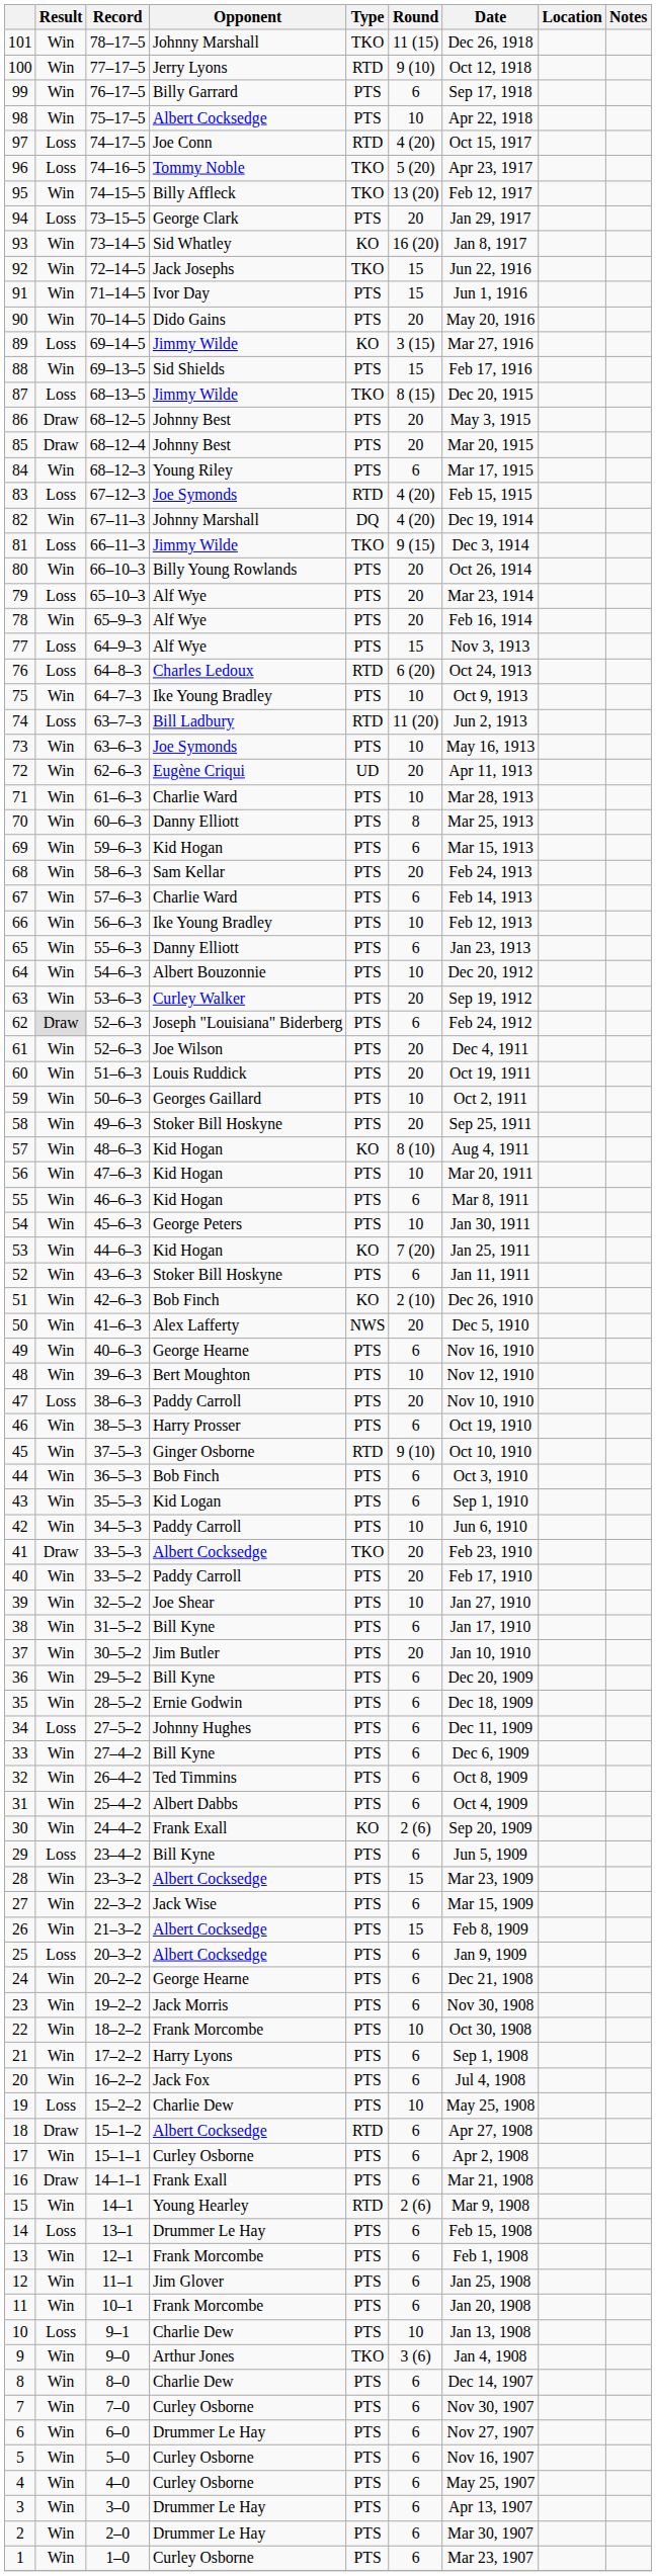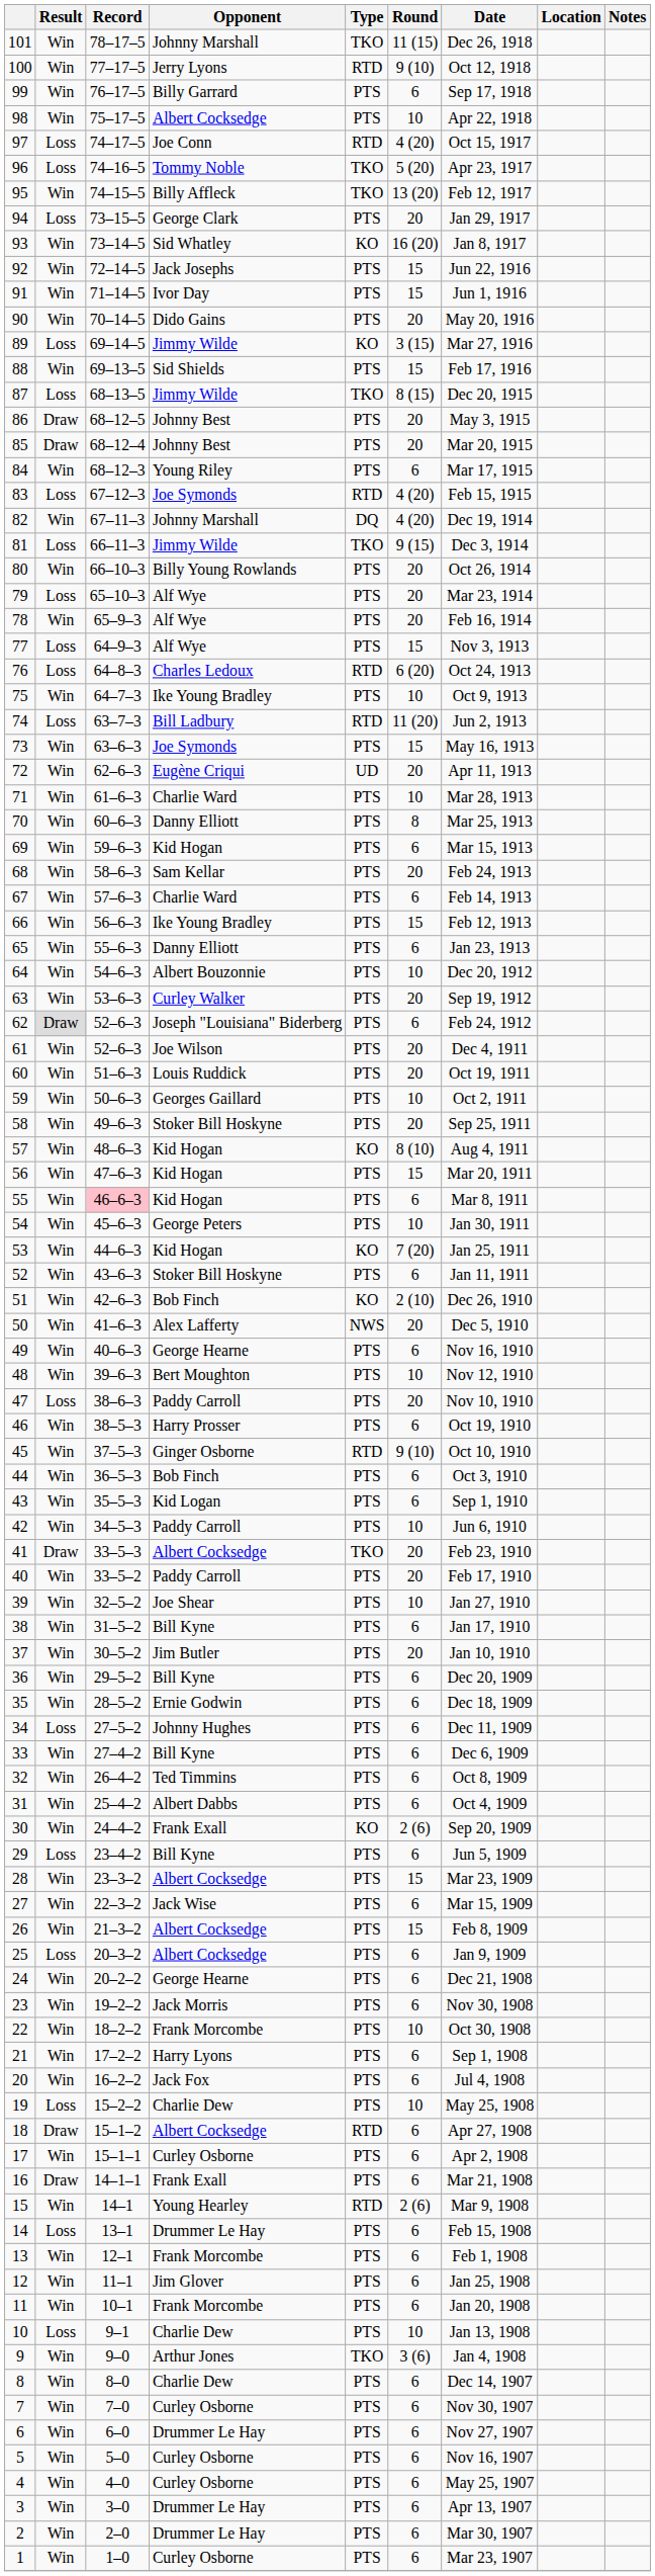92 | Type: TKO -> PTS
73 | Round: 10 -> 15
66 | Round: 10 -> 15
56 | Round: 10 -> 15
55 | Record: no background -> pink background
